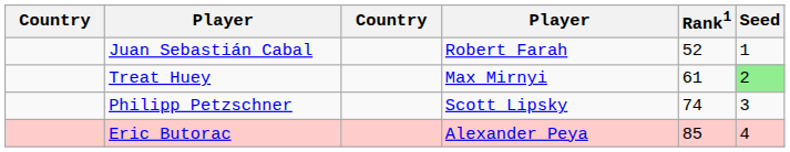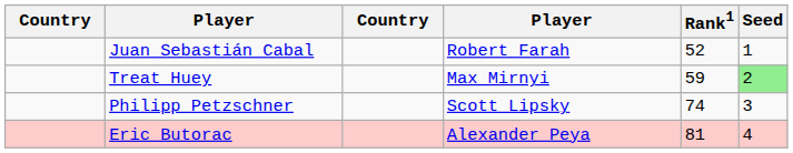Treat Huey | Rank1: 61 -> 59
Eric Butorac | Rank1: 85 -> 81
